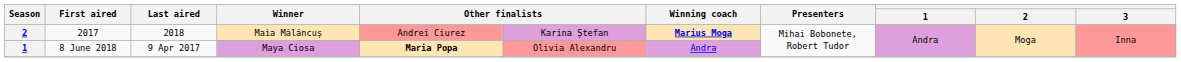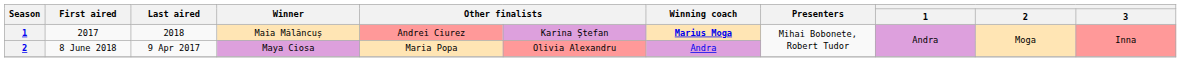2017 | Season: 2 -> 1
8 June 2018 | Season: 1 -> 2
8 June 2018 | column 5: bold -> normal
